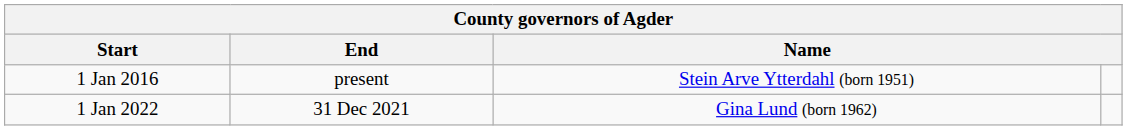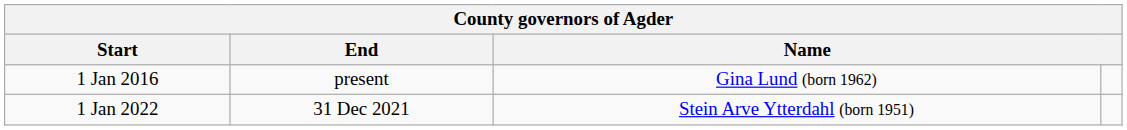1 Jan 2016 | column 3: Stein Arve Ytterdahl (born 1951) -> Gina Lund (born 1962)
1 Jan 2022 | column 3: Gina Lund (born 1962) -> Stein Arve Ytterdahl (born 1951)
